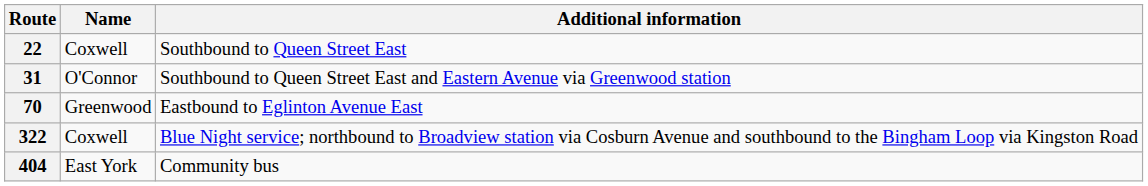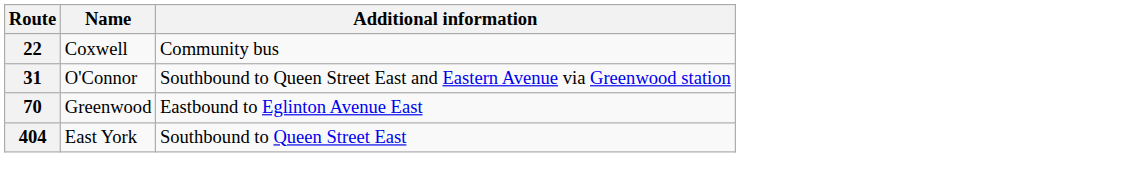22 | Additional information: Southbound to Queen Street East -> Community bus
- row: 322 | Coxwell | Blue Night service; northbound to Broadview station via Cosburn Avenue and southbound to the Bingham Loop via Kingston Road
404 | Additional information: Community bus -> Southbound to Queen Street East
